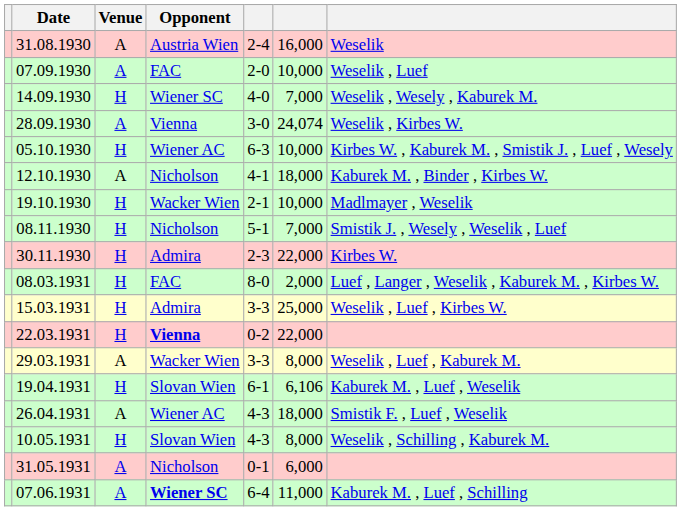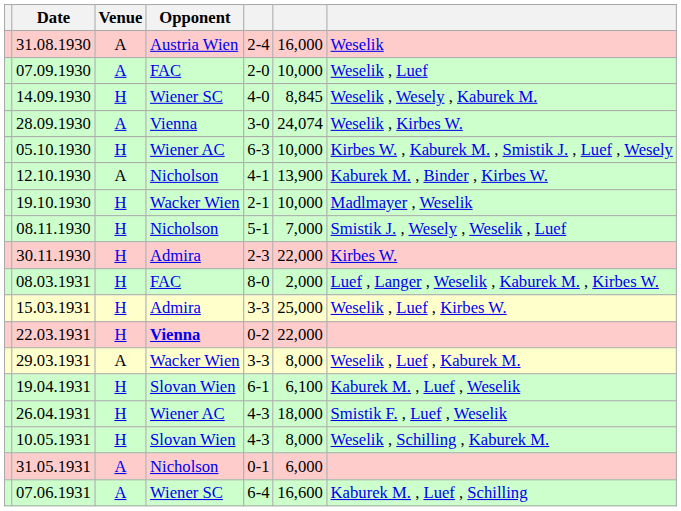14.09.1930 | column 6: 7,000 -> 8,845
12.10.1930 | column 6: 18,000 -> 13,900
19.04.1931 | column 6: 6,106 -> 6,100
26.04.1931 | Venue: A -> H
07.06.1931 | Opponent: bold -> normal
07.06.1931 | column 6: 11,000 -> 16,600
